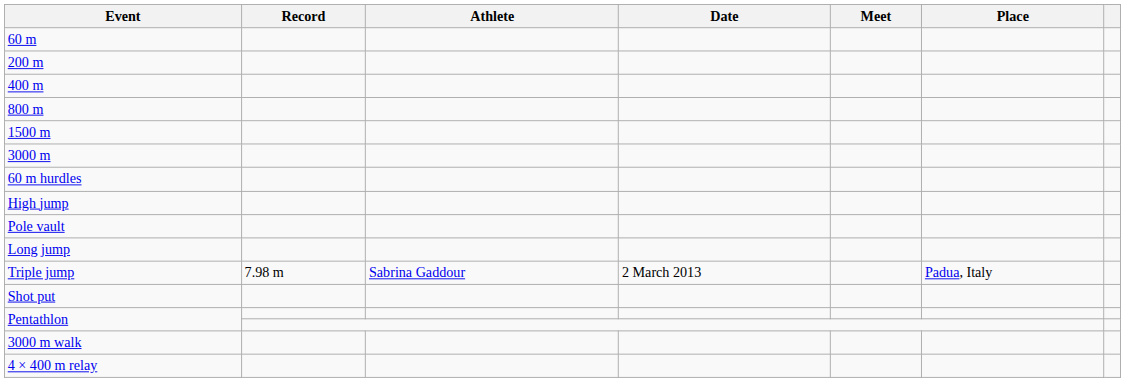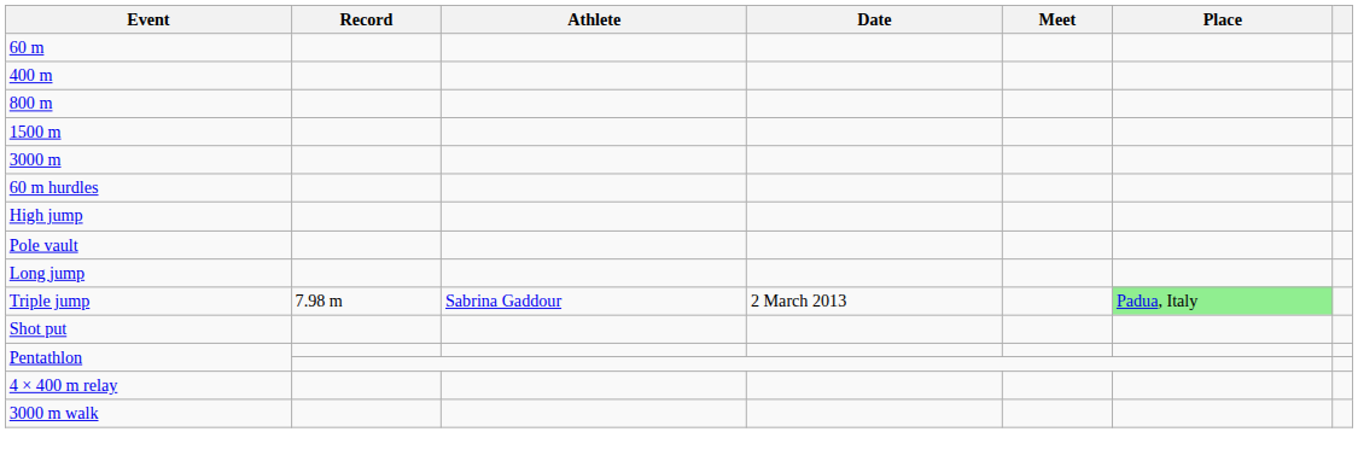- row: 200 m
Triple jump | Place: no background -> lightgreen background
rows swapped: 3000 m walk <-> 4 × 400 m relay
